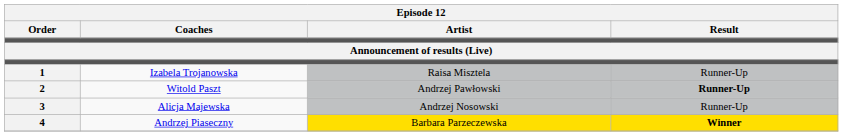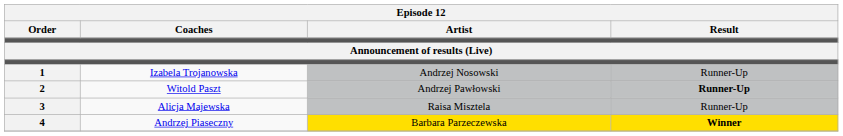1 | Artist: Raisa Misztela -> Andrzej Nosowski
3 | Artist: Andrzej Nosowski -> Raisa Misztela
